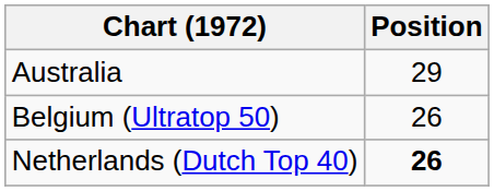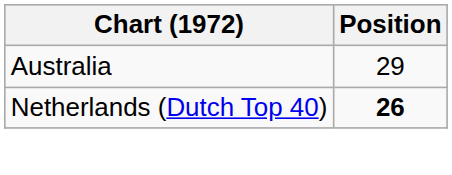- row: Belgium (Ultratop 50) | 26
